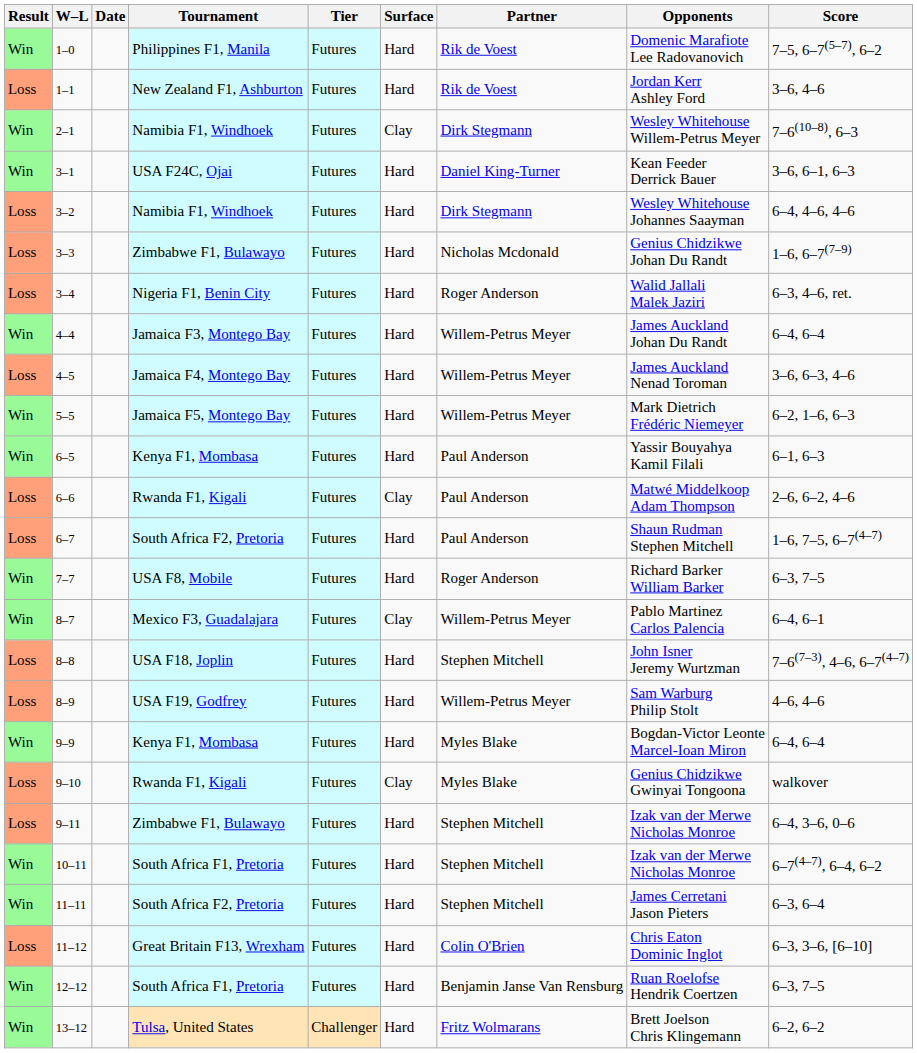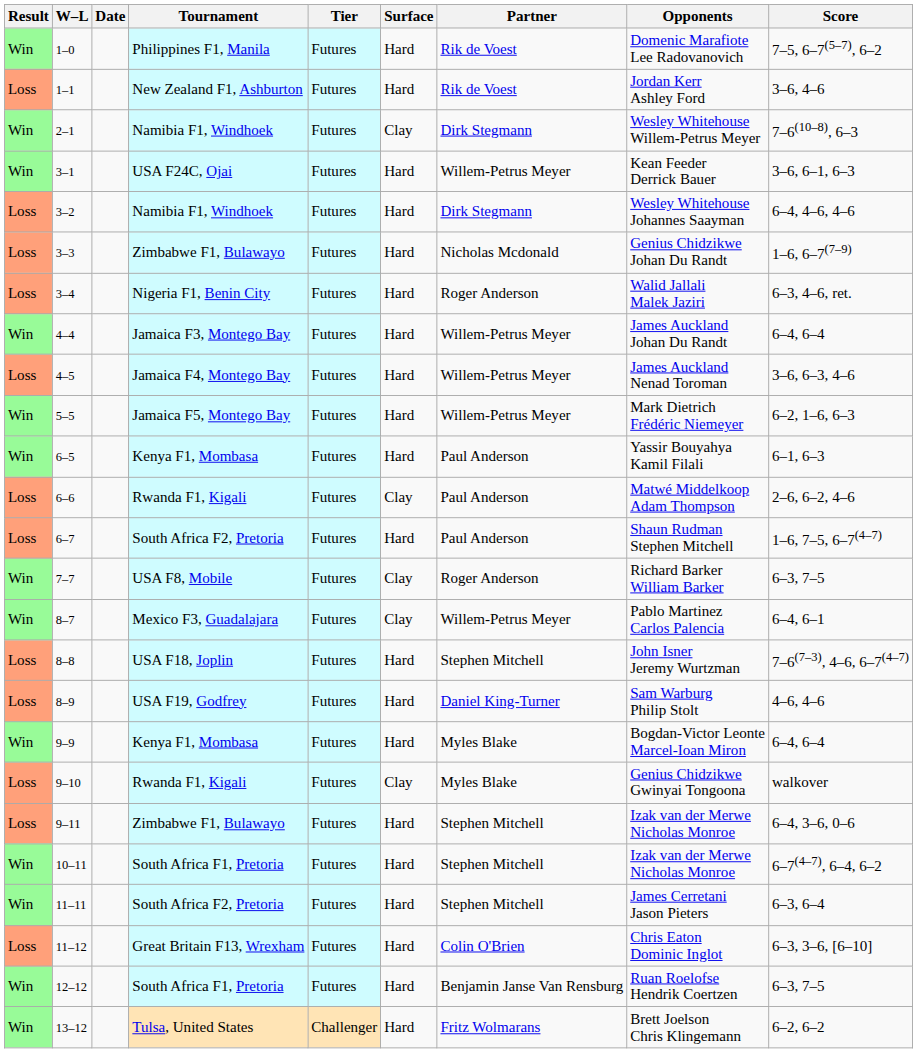3–1 | Partner: Daniel King-Turner -> Willem-Petrus Meyer
7–7 | Surface: Hard -> Clay
8–9 | Partner: Willem-Petrus Meyer -> Daniel King-Turner
